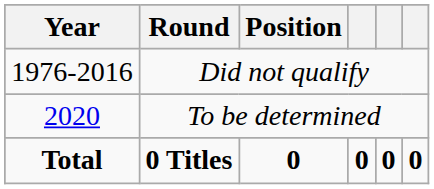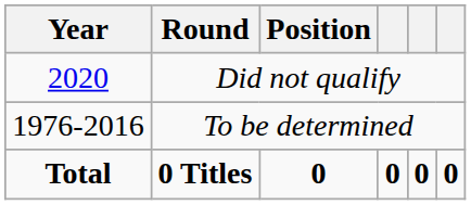Did not qualify | Year: 1976-2016 -> 2020
To be determined | Year: 2020 -> 1976-2016
